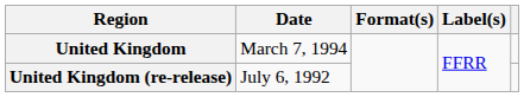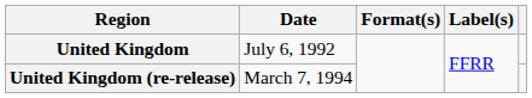United Kingdom | Date: March 7, 1994 -> July 6, 1992
United Kingdom (re-release) | Date: July 6, 1992 -> March 7, 1994
